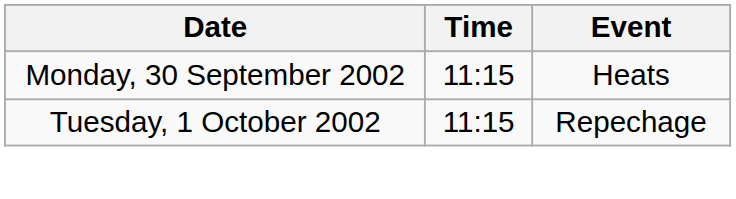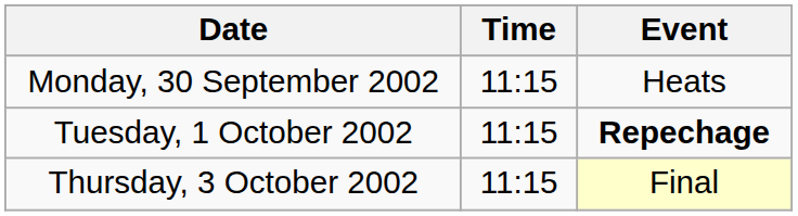Tuesday, 1 October 2002 | Event: normal -> bold
+ row: Thursday, 3 October 2002 | 11:15 | Final
